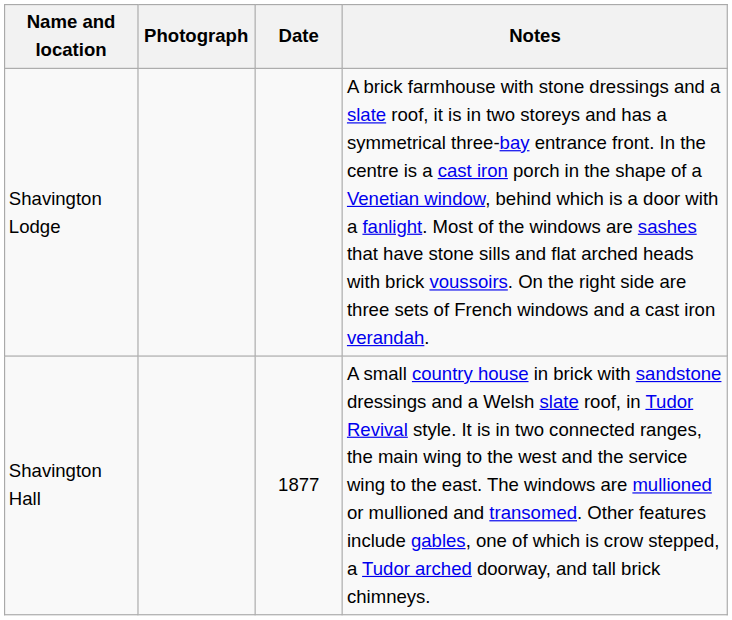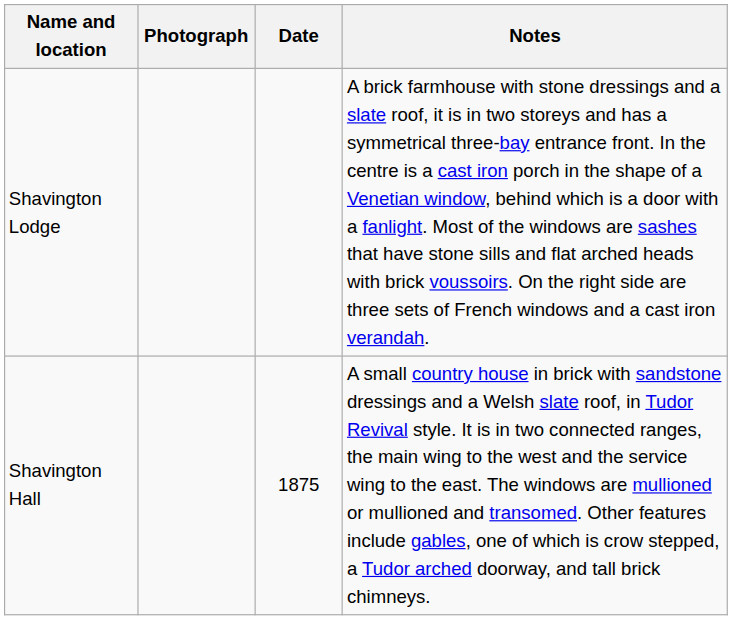Shavington Hall | Date: 1877 -> 1875
